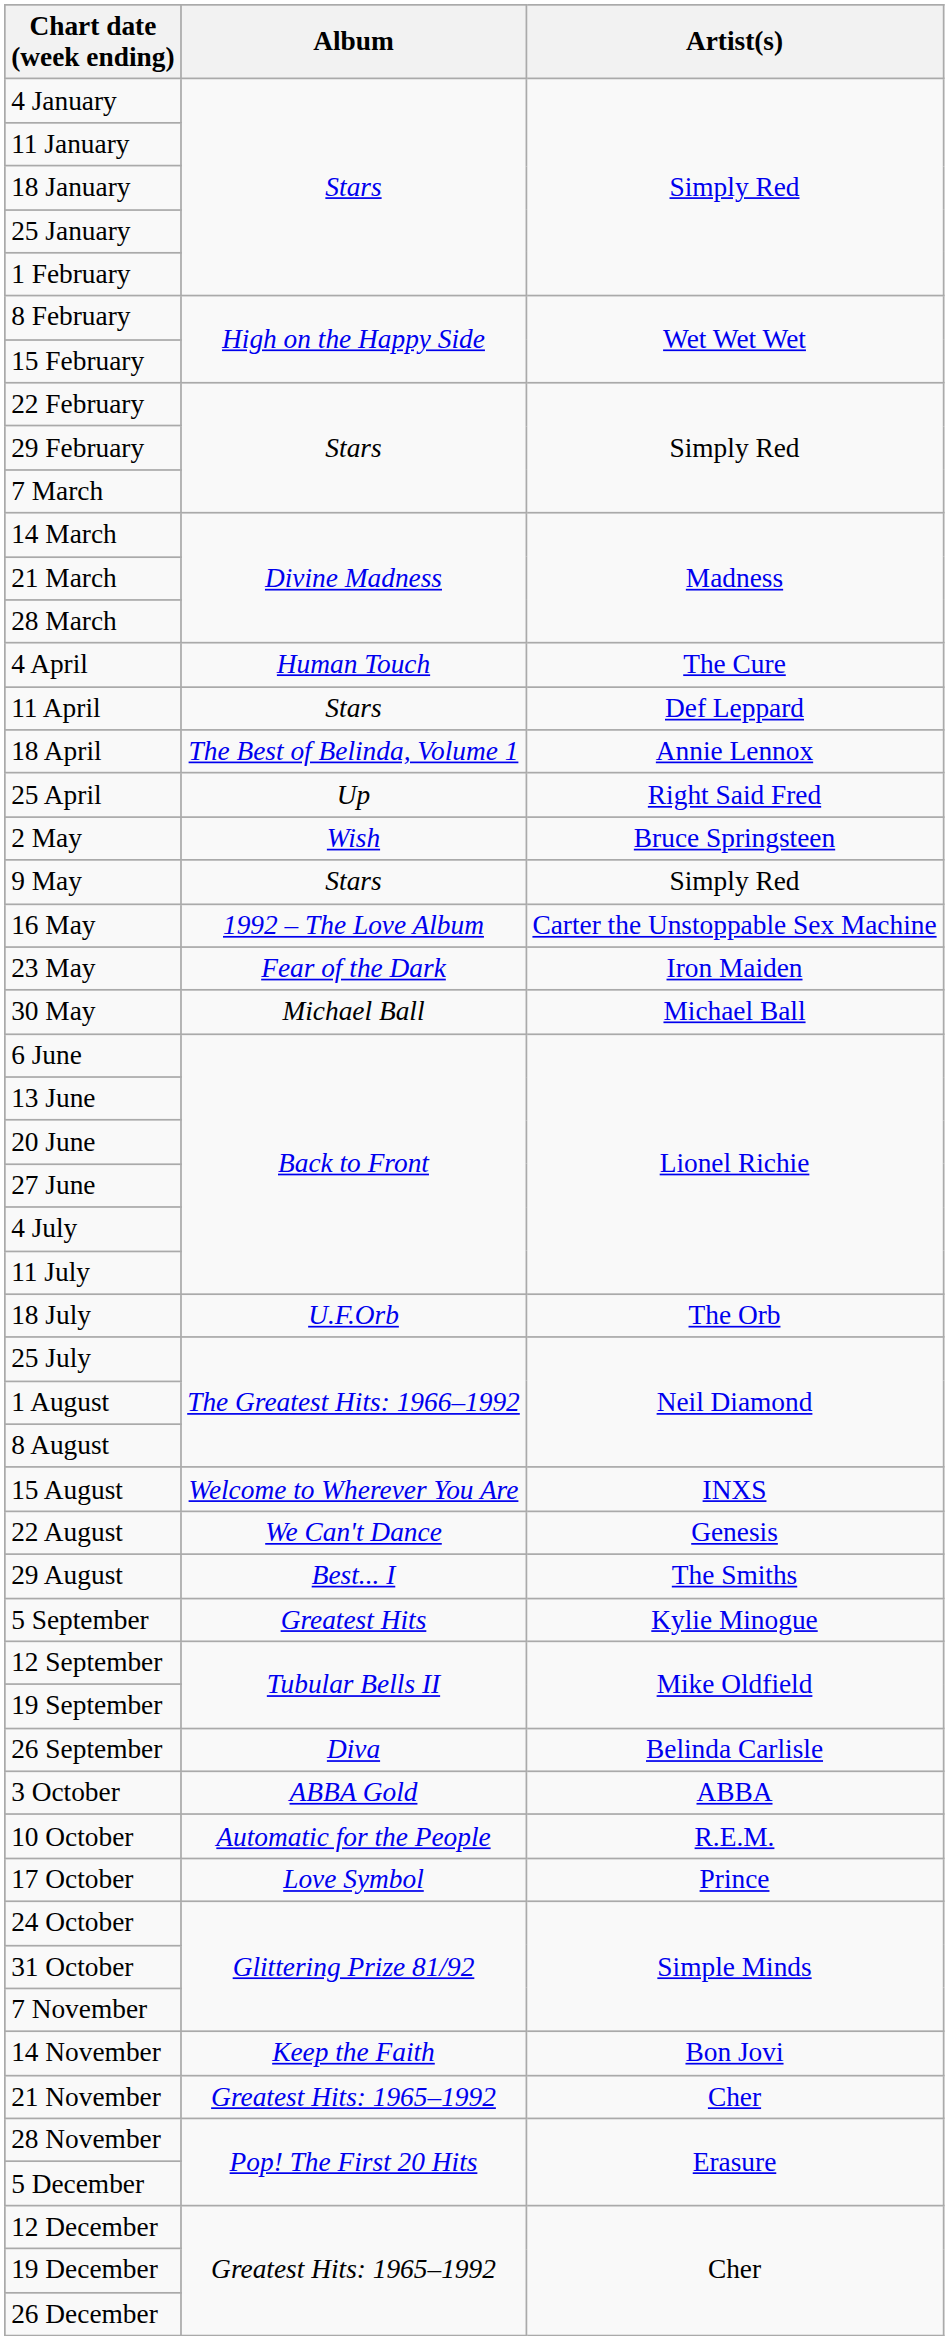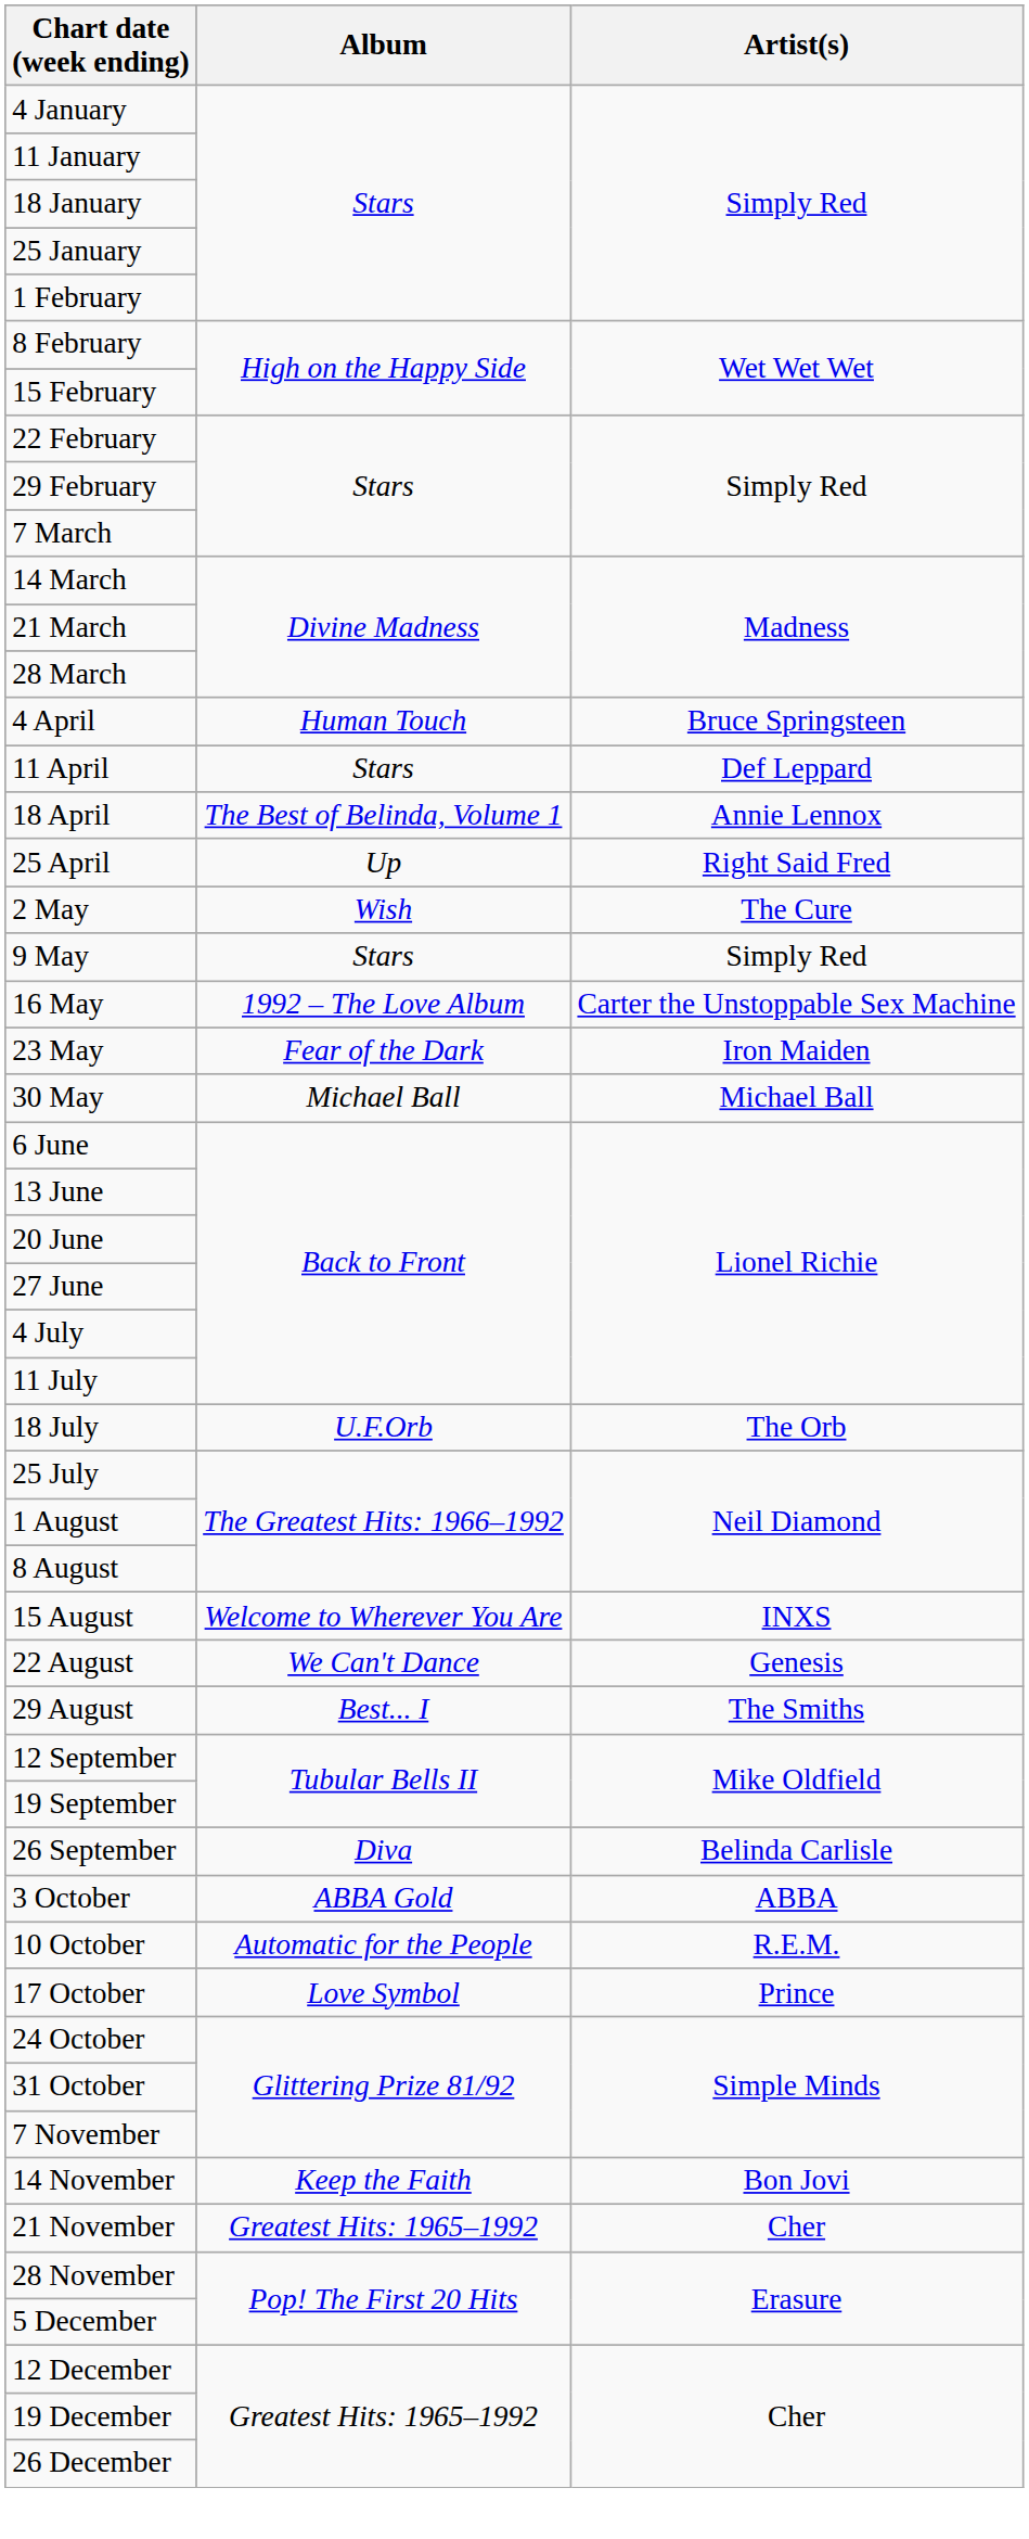4 April | Artist(s): The Cure -> Bruce Springsteen
2 May | Artist(s): Bruce Springsteen -> The Cure
- row: 5 September | Greatest Hits | Kylie Minogue
